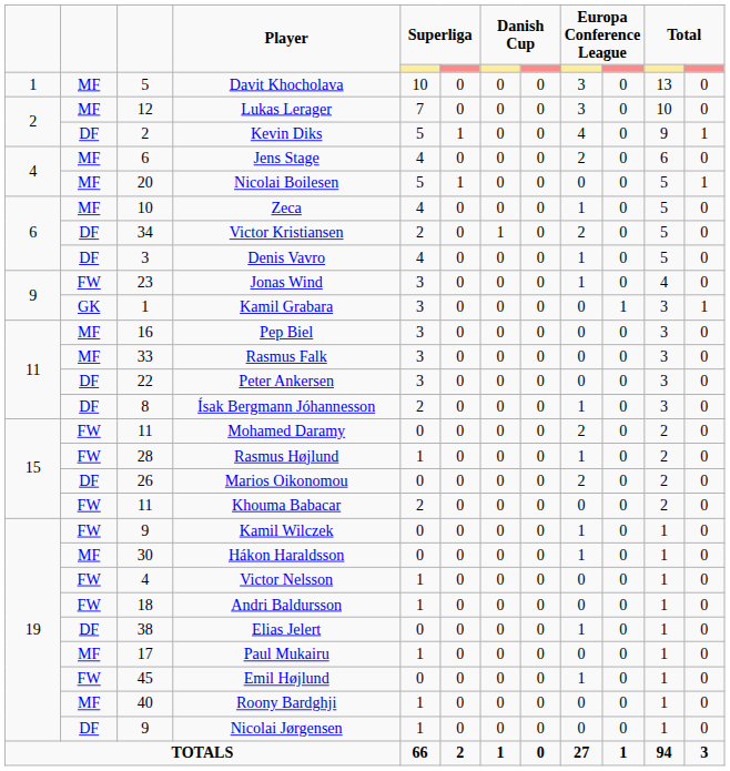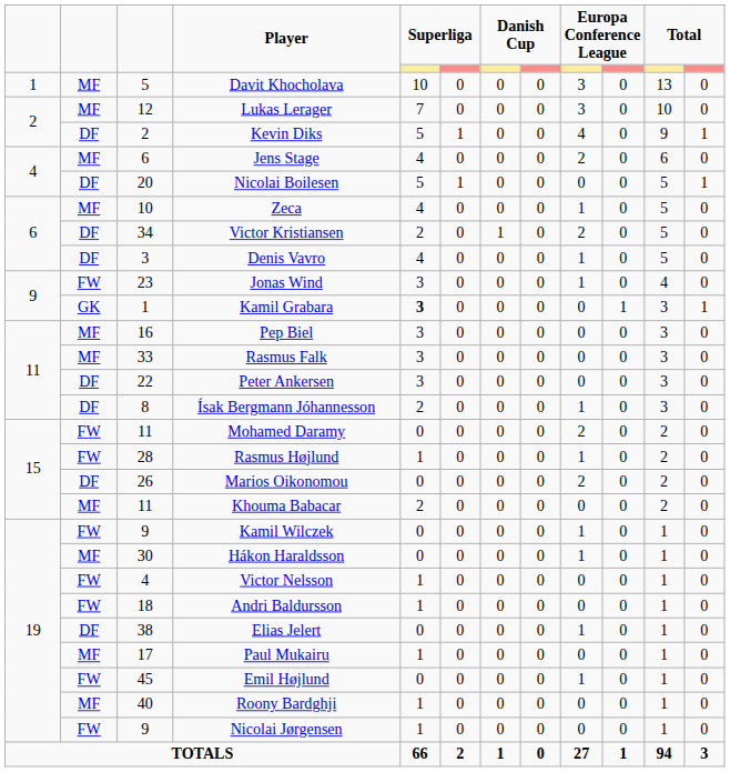Nicolai Boilesen | column 2: MF -> DF
Kamil Grabara | column 5: normal -> bold
Khouma Babacar | column 2: FW -> MF
Nicolai Jørgensen | column 2: DF -> FW
